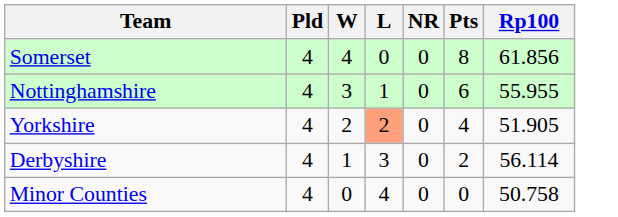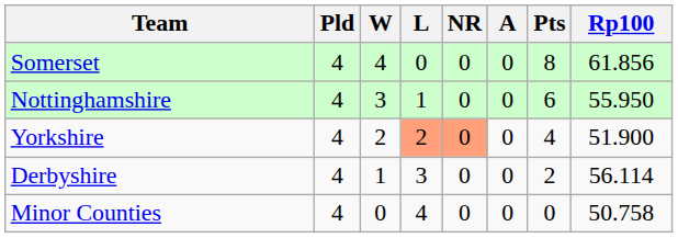+ column: A | 0 | 0 | 0 | 0 | 0
Nottinghamshire | Rp100: 55.955 -> 55.950
Yorkshire | NR: no background -> lightsalmon background
Yorkshire | Rp100: 51.905 -> 51.900
